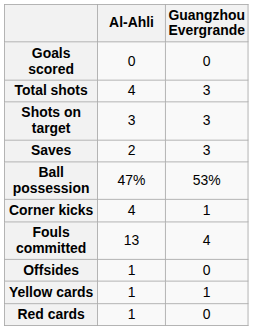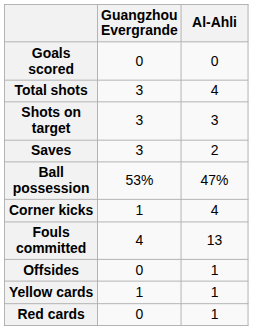columns swapped: Al-Ahli <-> Guangzhou Evergrande
